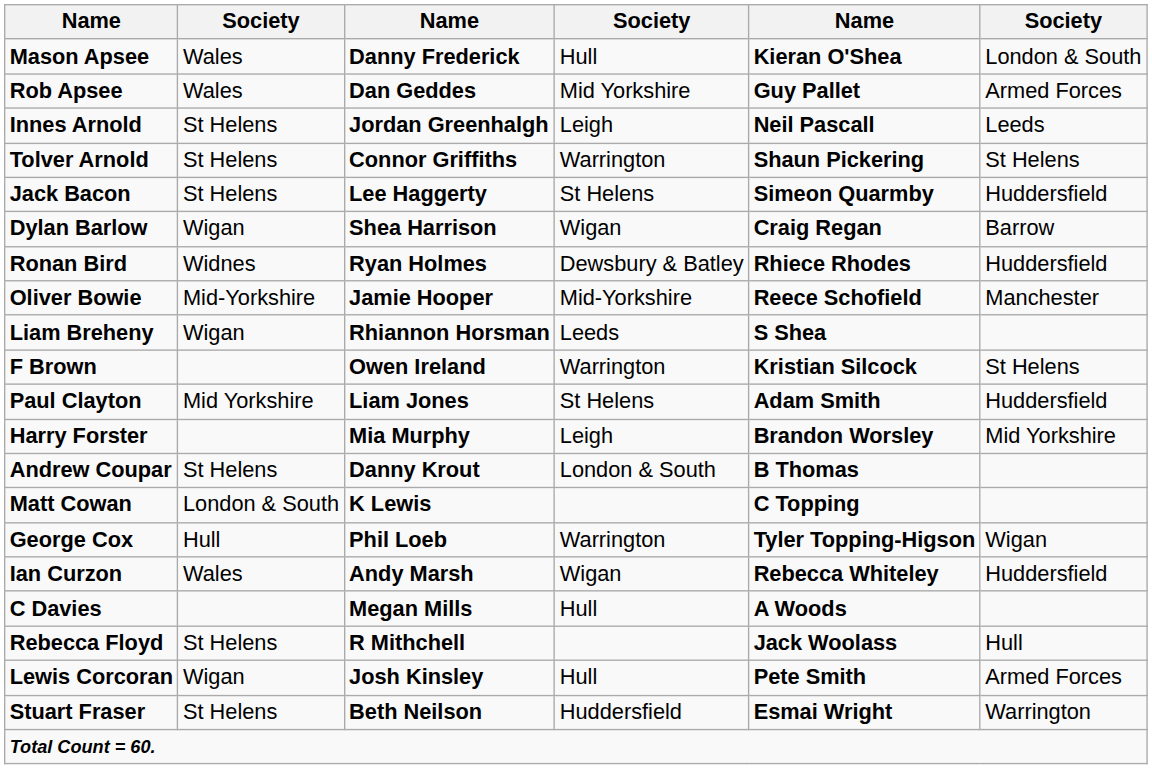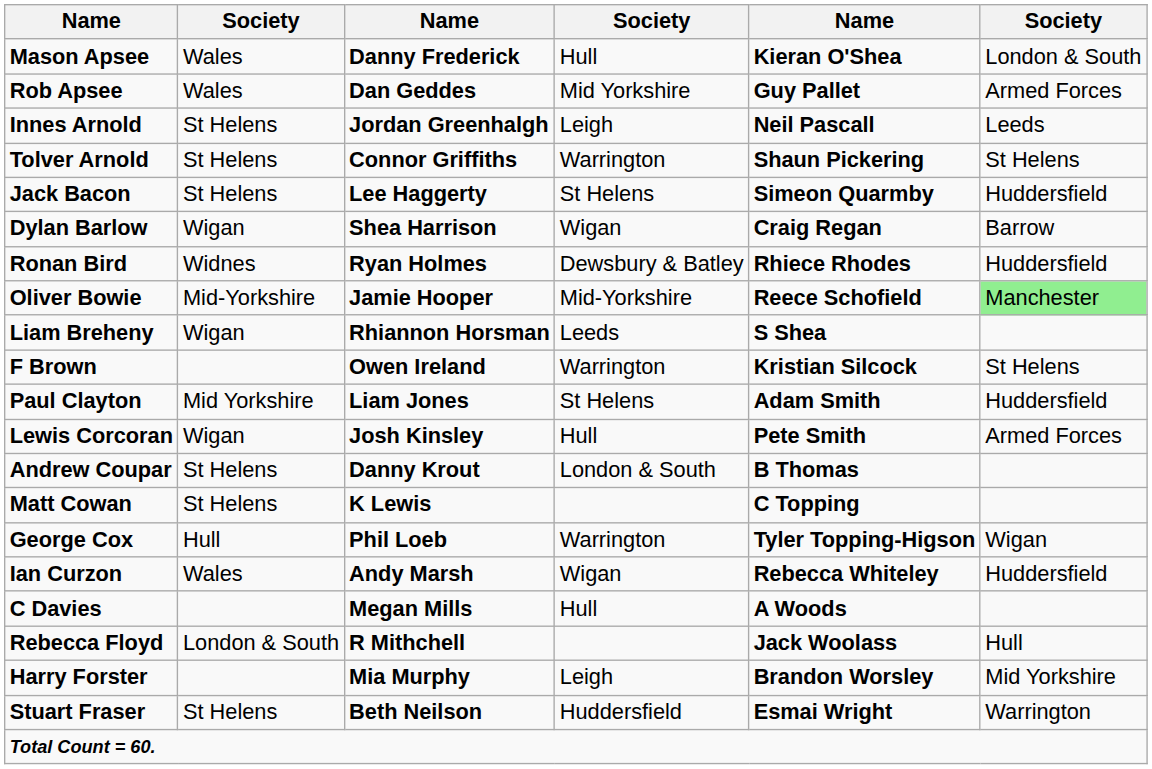Oliver Bowie | column 6: no background -> lightgreen background
rows swapped: Lewis Corcoran <-> Harry Forster
Matt Cowan | column 2: London & South -> St Helens
Rebecca Floyd | column 2: St Helens -> London & South
